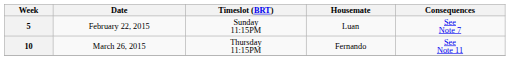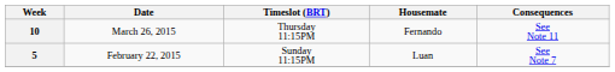rows swapped: 5 <-> 10
